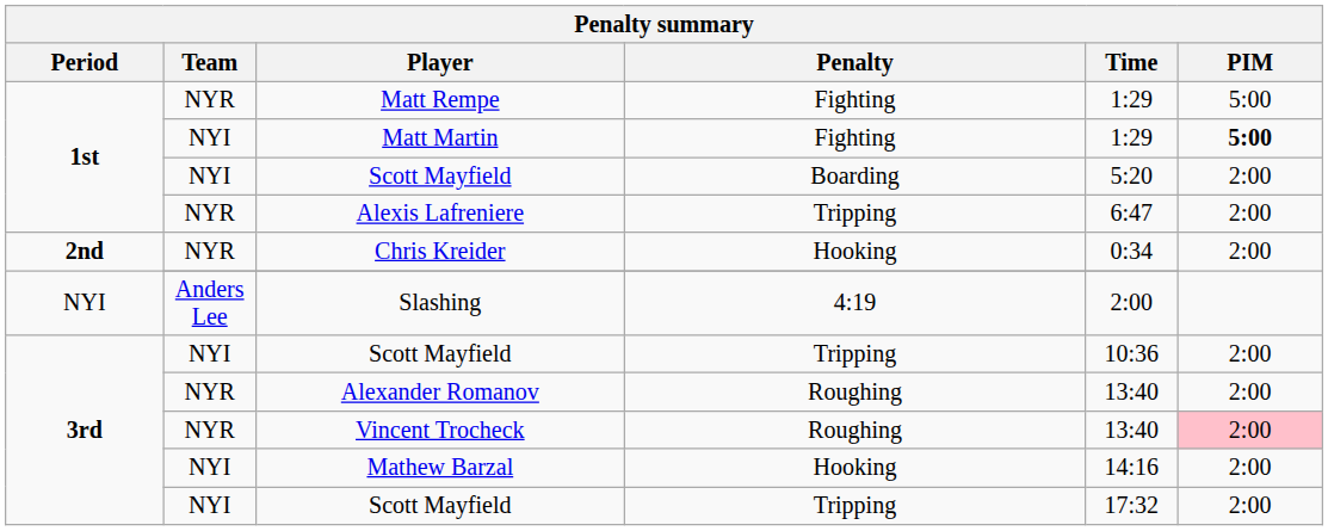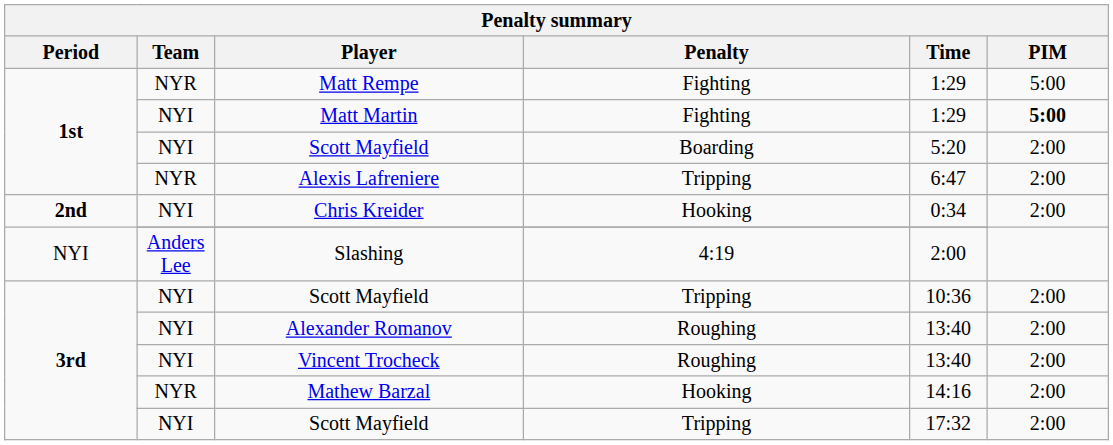Chris Kreider | Team: NYR -> NYI
Alexander Romanov | Team: NYR -> NYI
Vincent Trocheck | Team: NYR -> NYI
Vincent Trocheck | PIM: pink background -> no background
Mathew Barzal | Team: NYI -> NYR
